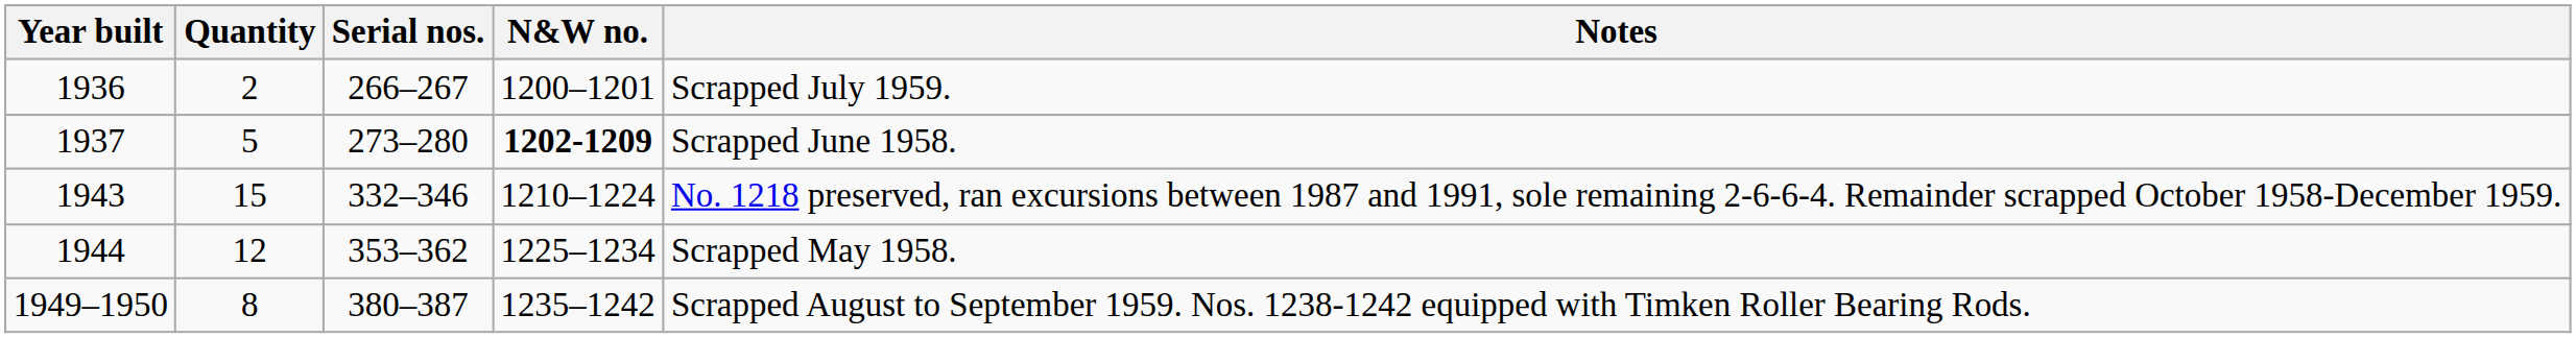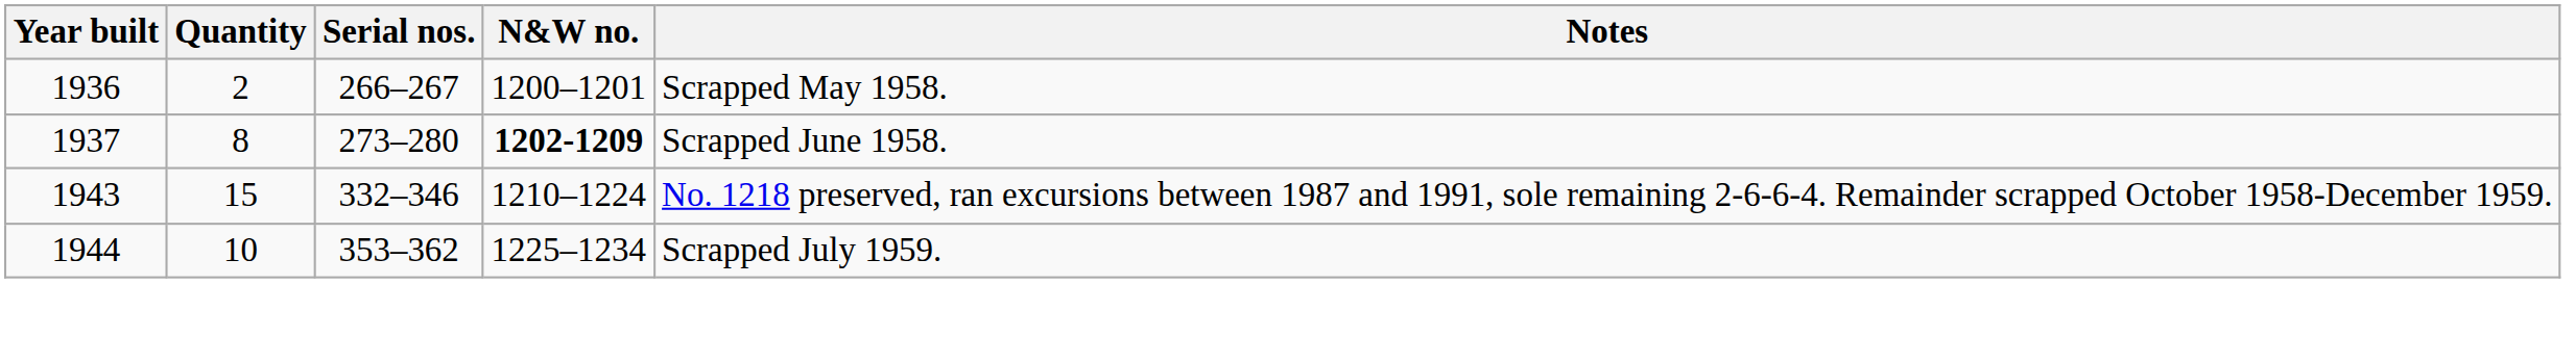1936 | Notes: Scrapped July 1959. -> Scrapped May 1958.
1937 | Quantity: 5 -> 8
1944 | Quantity: 12 -> 10
1944 | Notes: Scrapped May 1958. -> Scrapped July 1959.
- row: 1949–1950 | 8 | 380–387 | 1235–1242 | Scrapped August to September 1959. Nos. 1238-1242 equipped with Timken Roller Bearing Rods.
